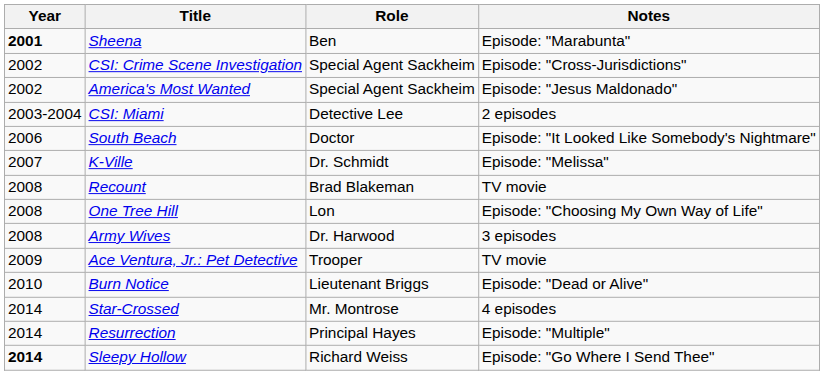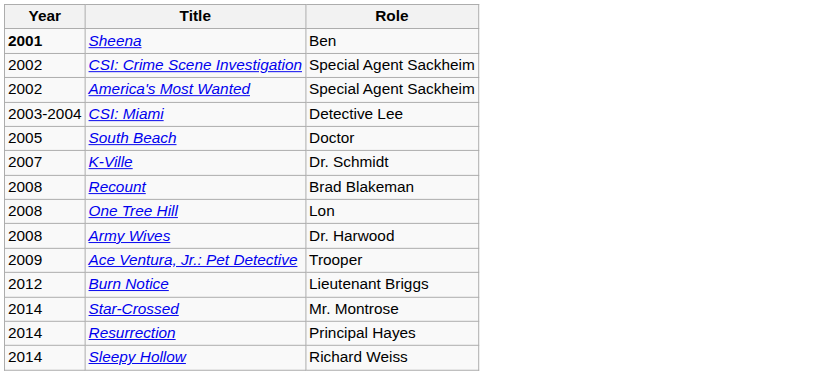- column: Notes | Episode: "Marabunta" | Episode: "Cross-Jurisdictions" | Episode: "Jesus Maldonado" | 2 episodes | Episode: "It Looked Like Somebody's Nightmare" | Episode: "Melissa" | TV movie | Episode: "Choosing My Own Way of Life" | 3 episodes | TV movie | Episode: "Dead or Alive" | 4 episodes | Episode: "Multiple" | Episode: "Go Where I Send Thee"
South Beach | Year: 2006 -> 2005
Burn Notice | Year: 2010 -> 2012
Sleepy Hollow | Year: bold -> normal
